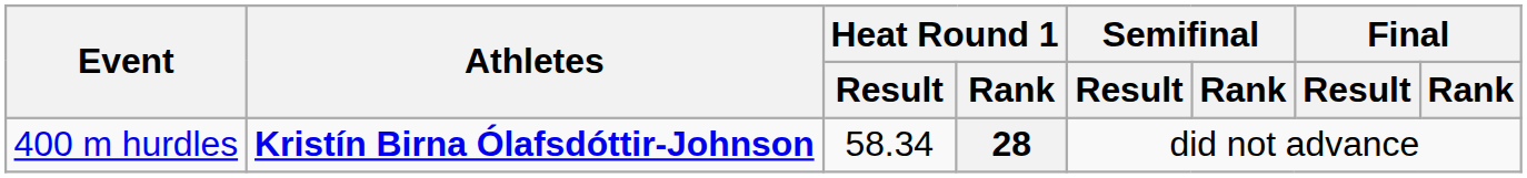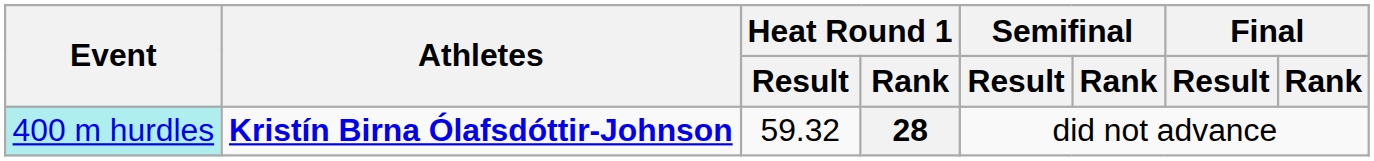28 | Event: no background -> paleturquoise background
28 | Heat Round 1 / Result: 58.34 -> 59.32
